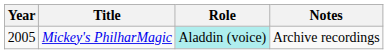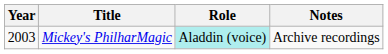Mickey's PhilharMagic | Year: 2005 -> 2003
